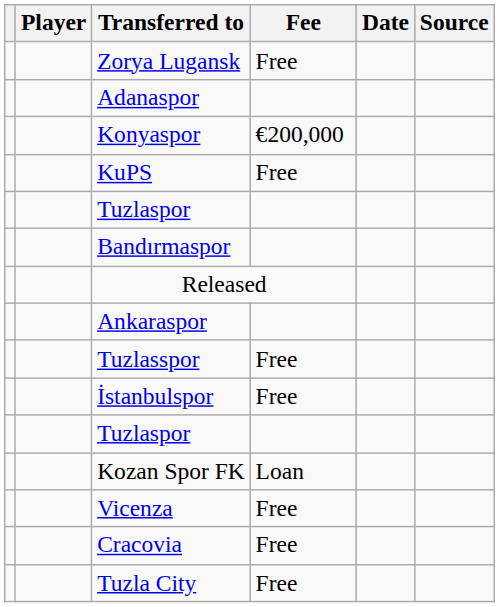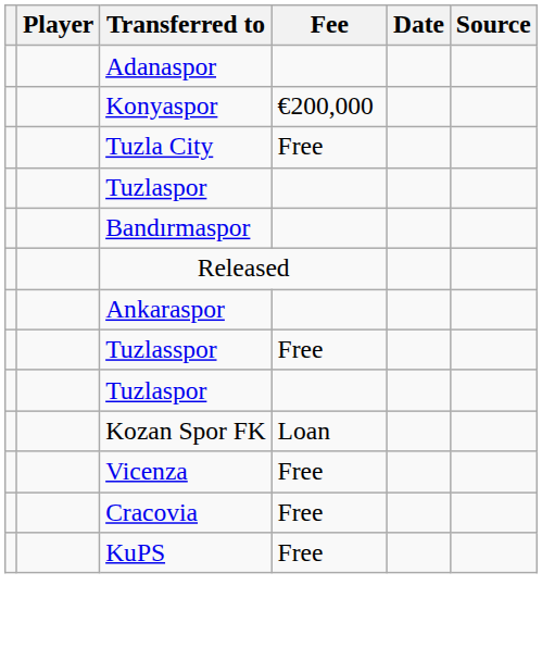- row: Zorya Lugansk | Free
rows swapped: Tuzla City <-> KuPS
- row: İstanbulspor | Free
